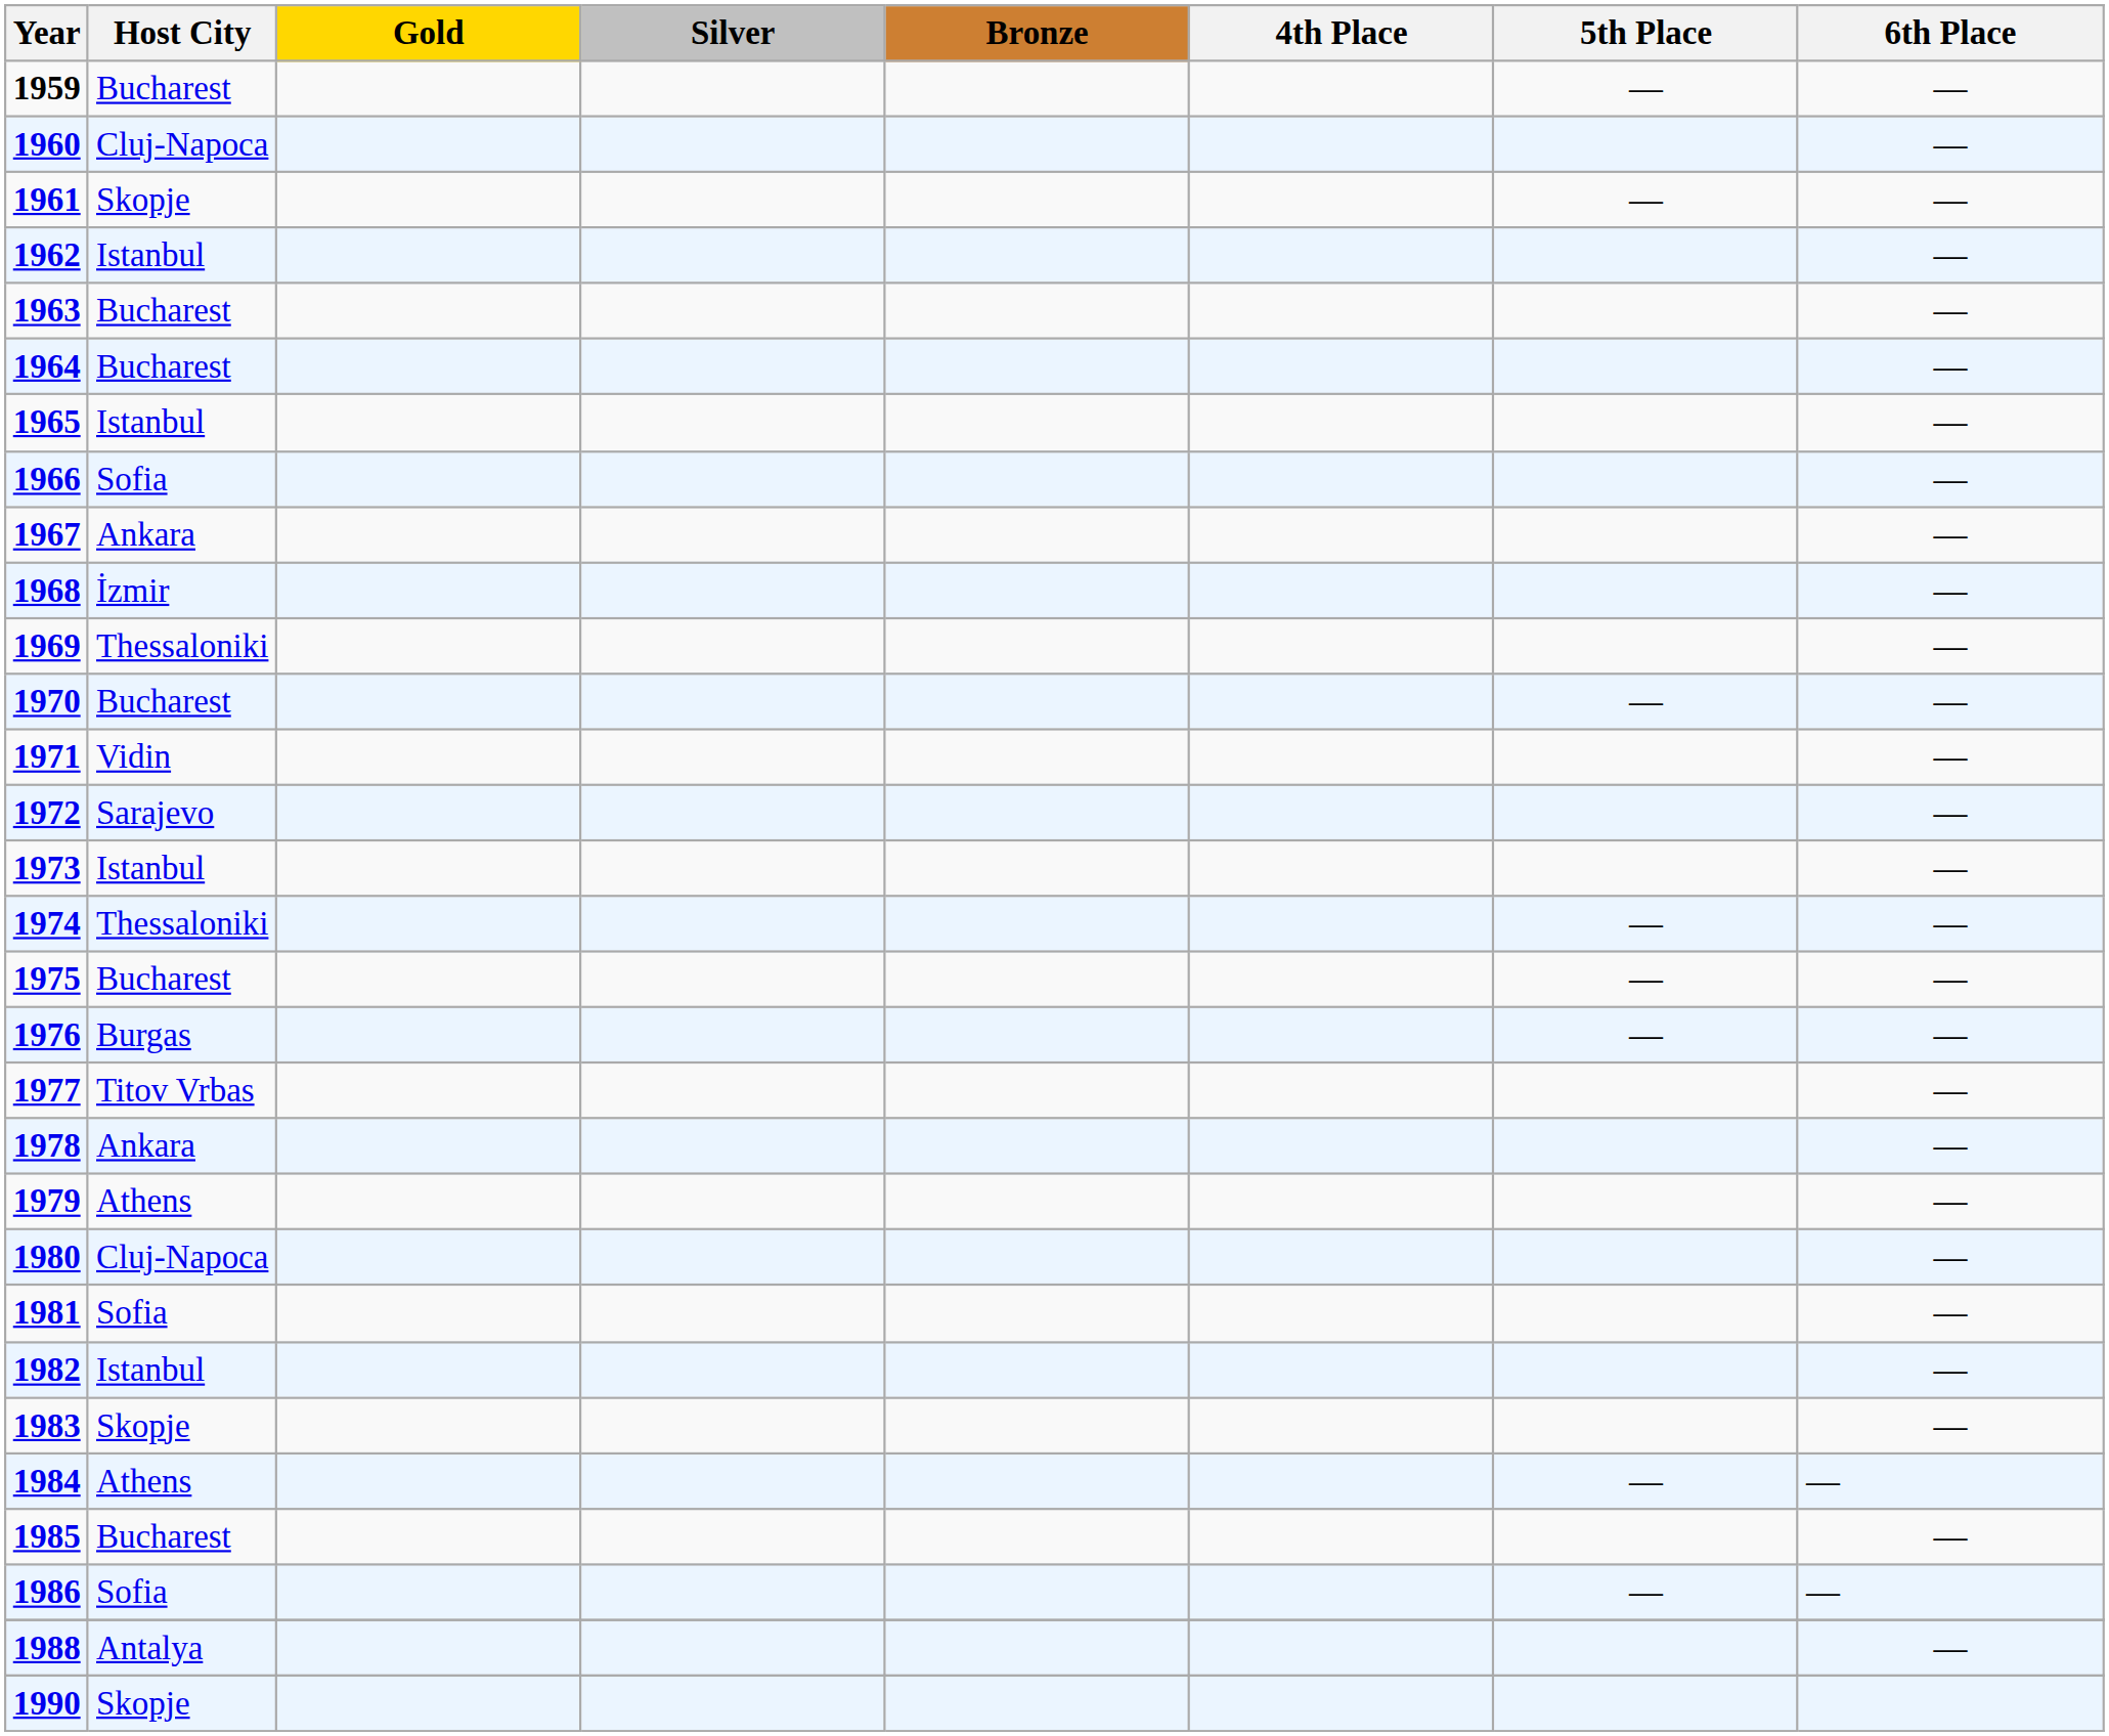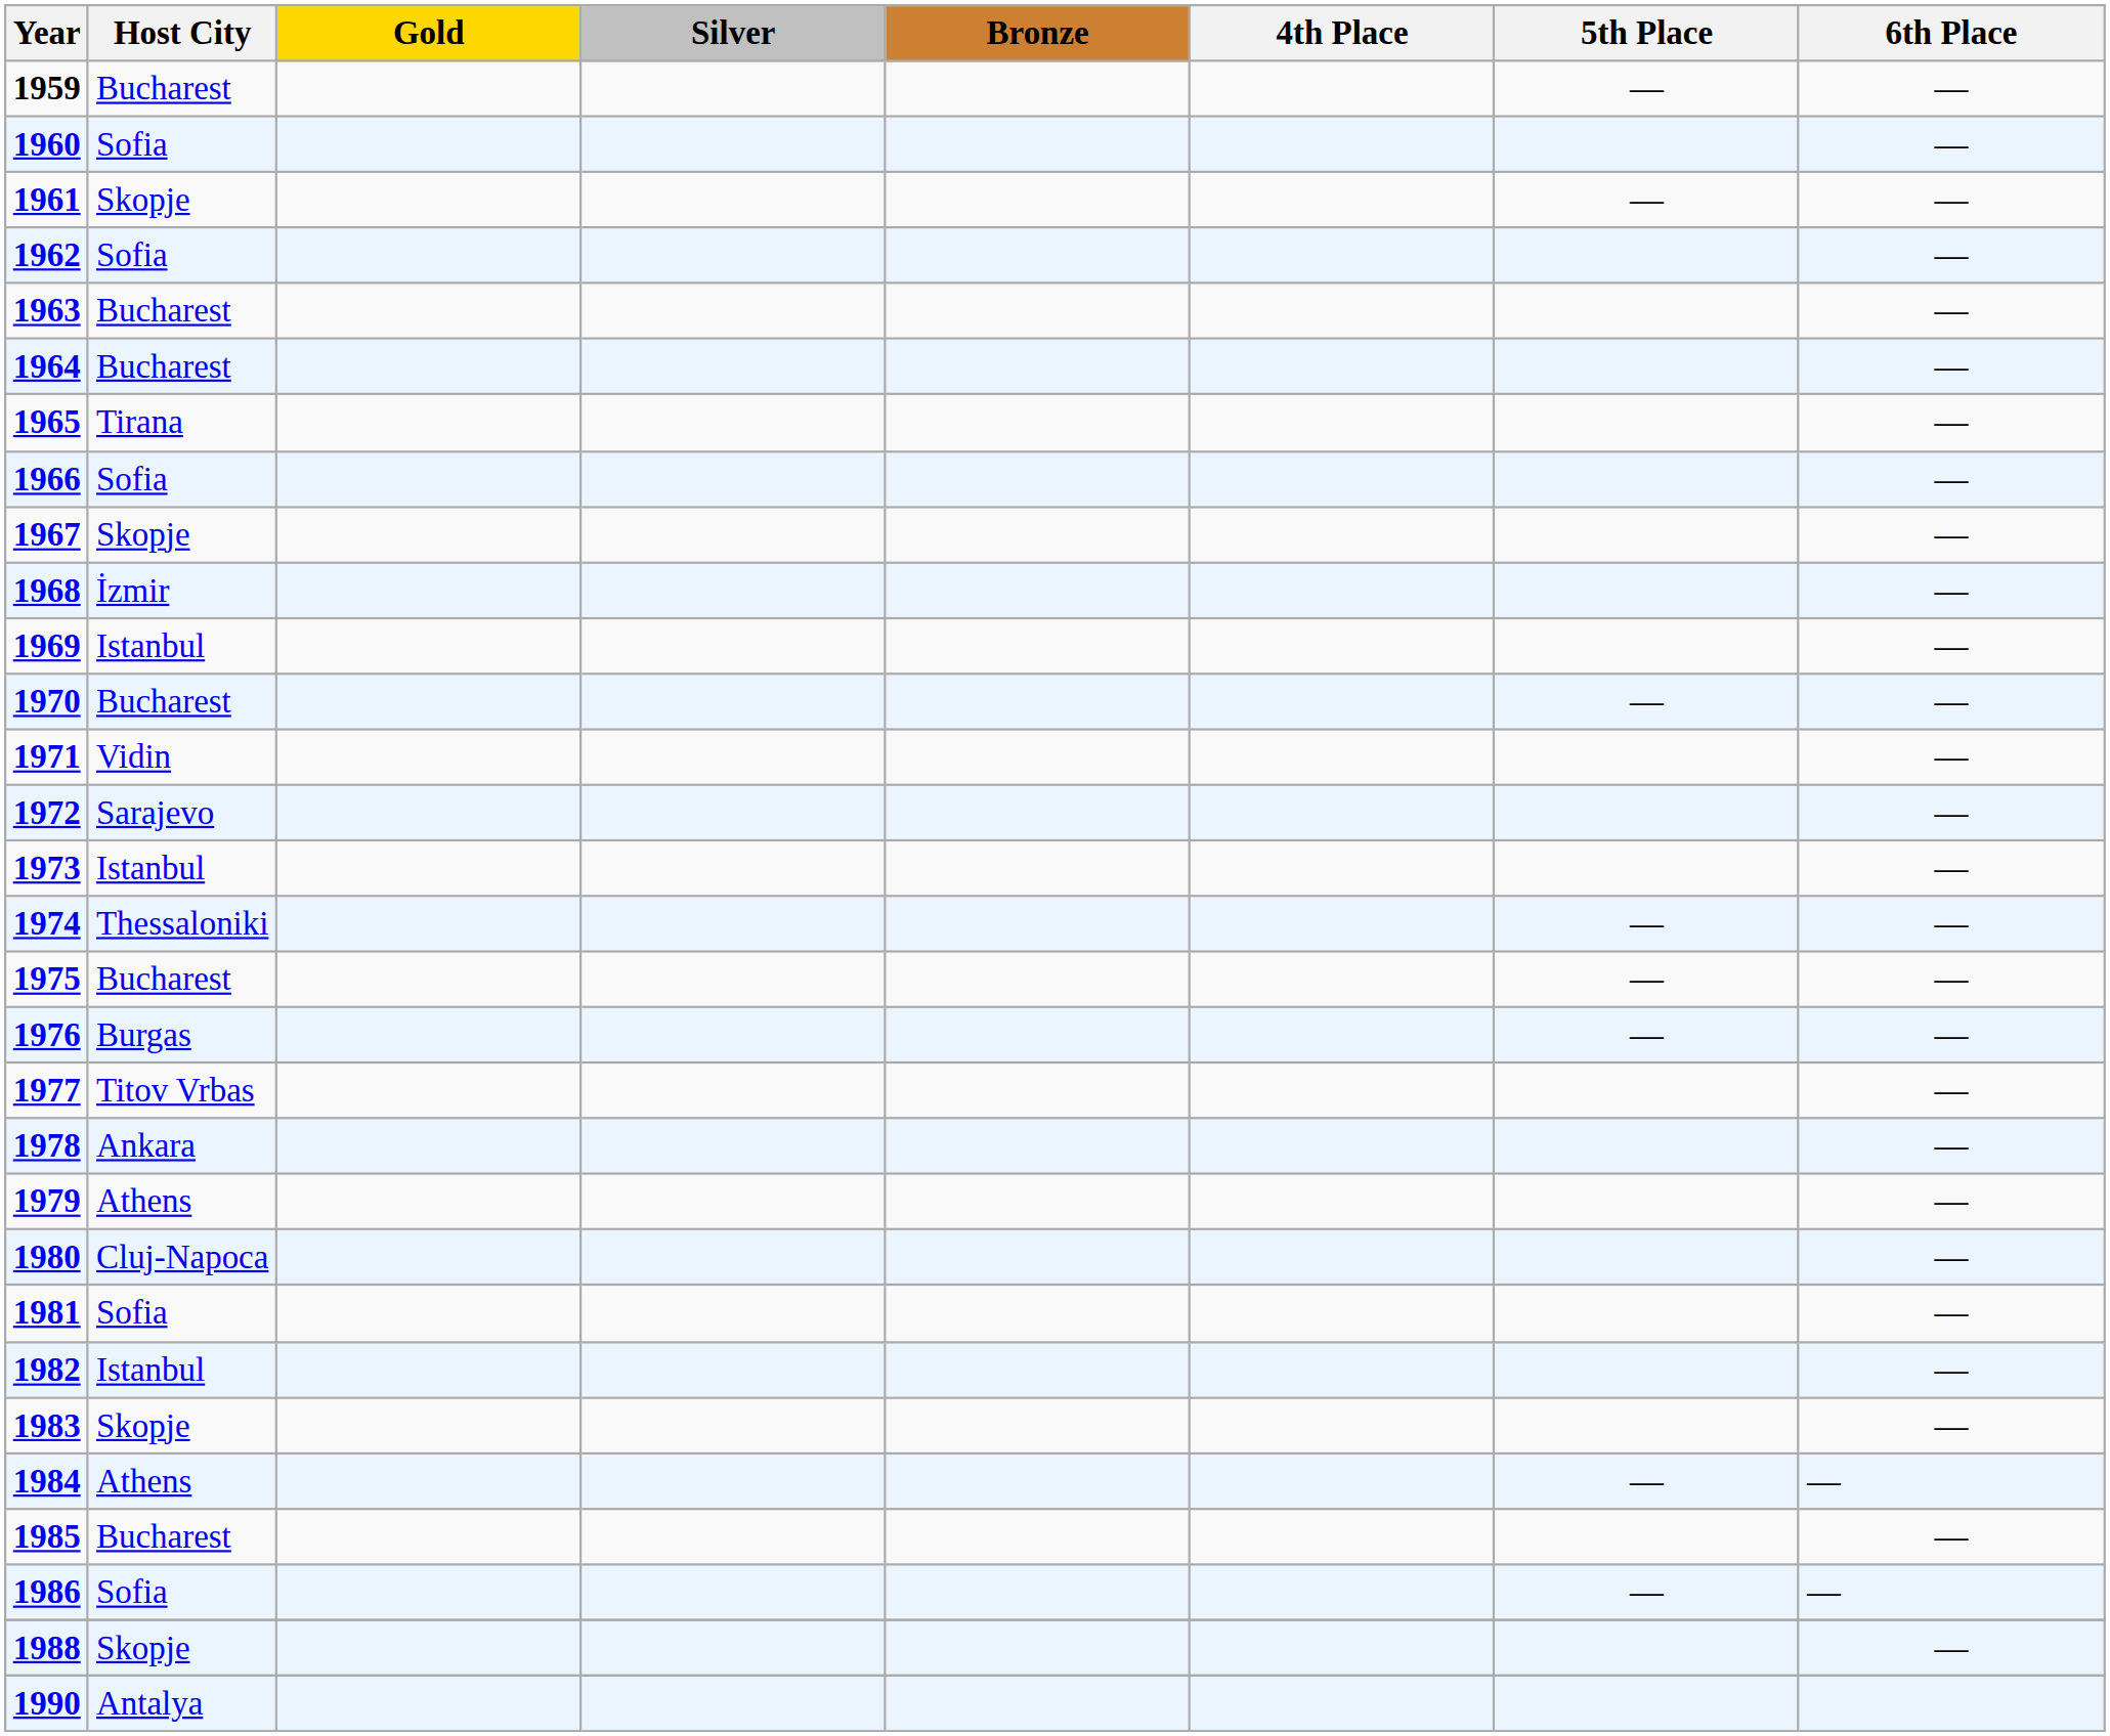1960 | Host City: Cluj-Napoca -> Sofia
1962 | Host City: Istanbul -> Sofia
1965 | Host City: Istanbul -> Tirana
1967 | Host City: Ankara -> Skopje
1969 | Host City: Thessaloniki -> Istanbul
1988 | Host City: Antalya -> Skopje
1990 | Host City: Skopje -> Antalya
